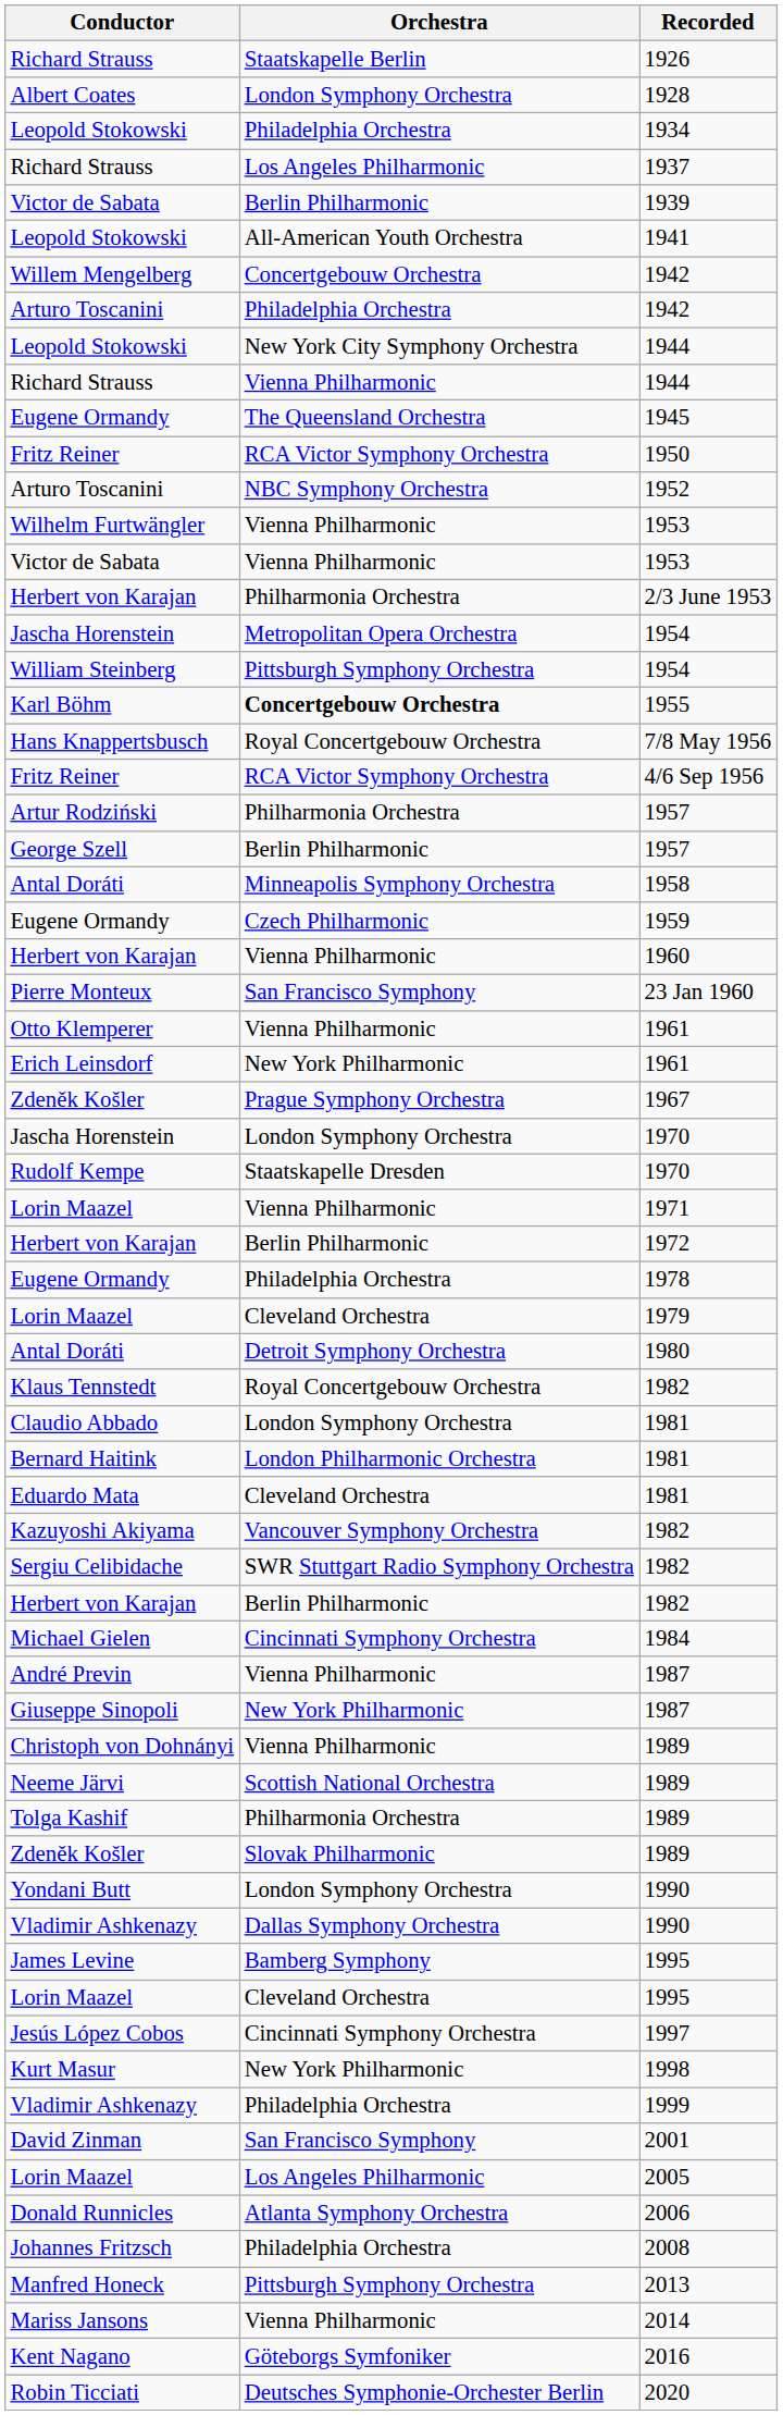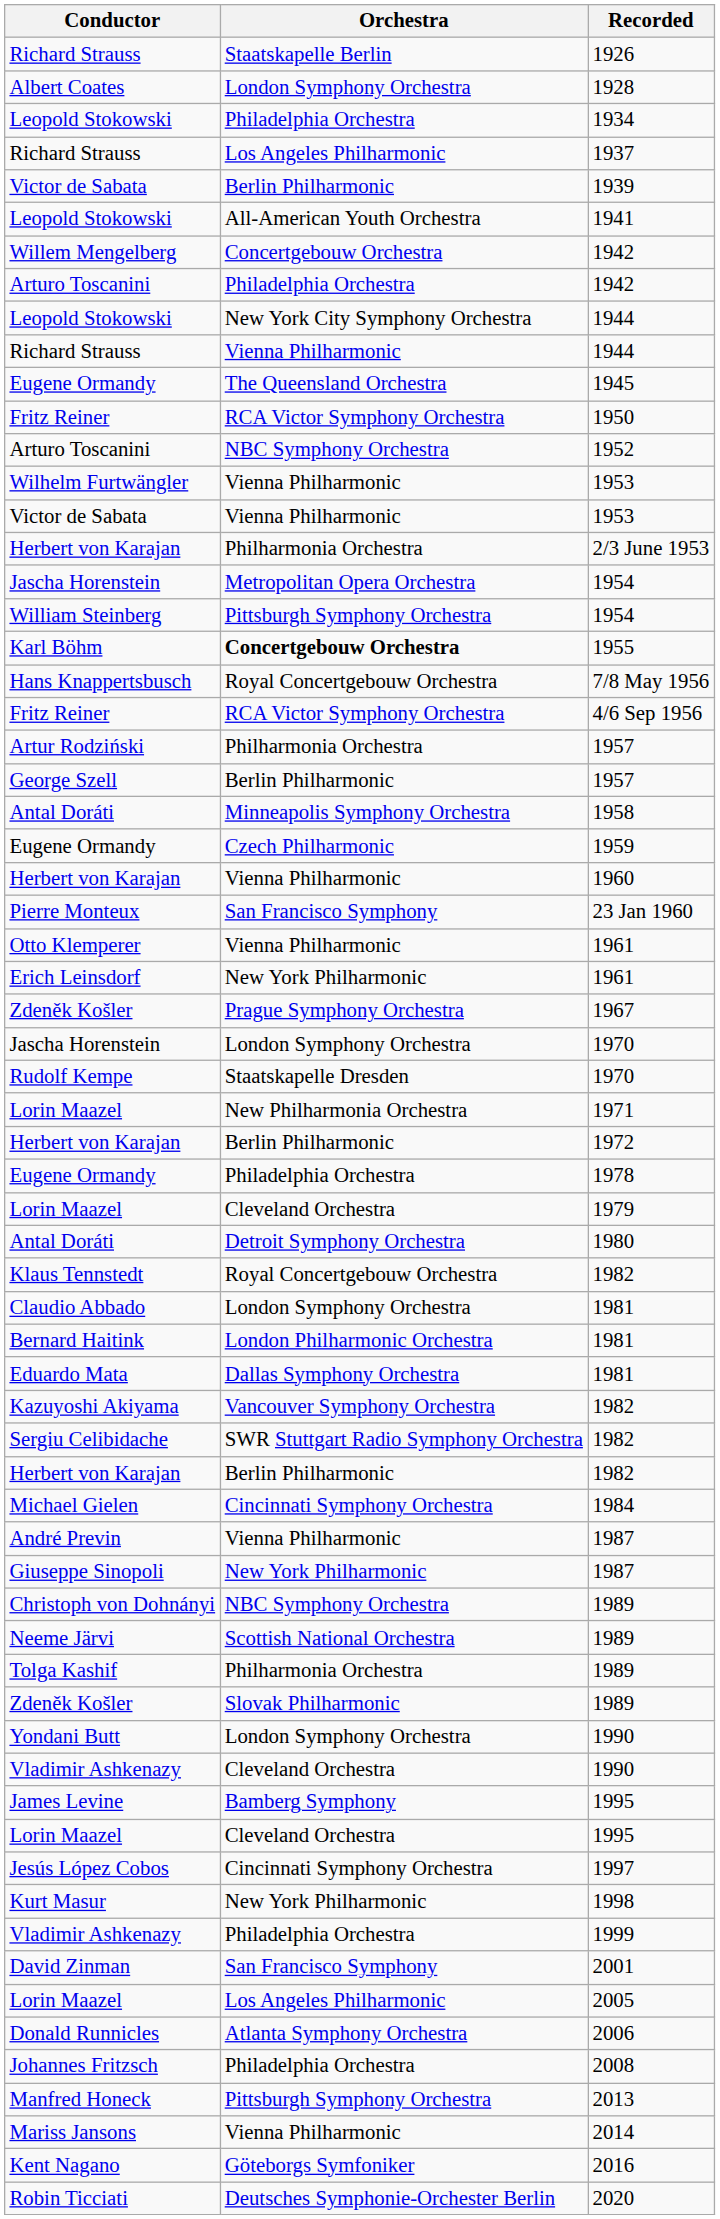1971 | Orchestra: Vienna Philharmonic -> New Philharmonia Orchestra
Eduardo Mata / 1981 | Orchestra: Cleveland Orchestra -> Dallas Symphony Orchestra
Christoph von Dohnányi / 1989 | Orchestra: Vienna Philharmonic -> NBC Symphony Orchestra
Vladimir Ashkenazy / 1990 | Orchestra: Dallas Symphony Orchestra -> Cleveland Orchestra
